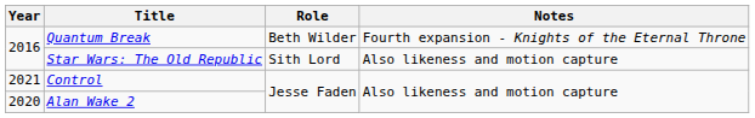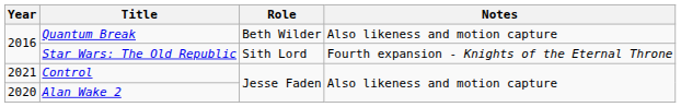Quantum Break | Notes: Fourth expansion - Knights of the Eternal Throne -> Also likeness and motion capture
Star Wars: The Old Republic | Notes: Also likeness and motion capture -> Fourth expansion - Knights of the Eternal Throne
